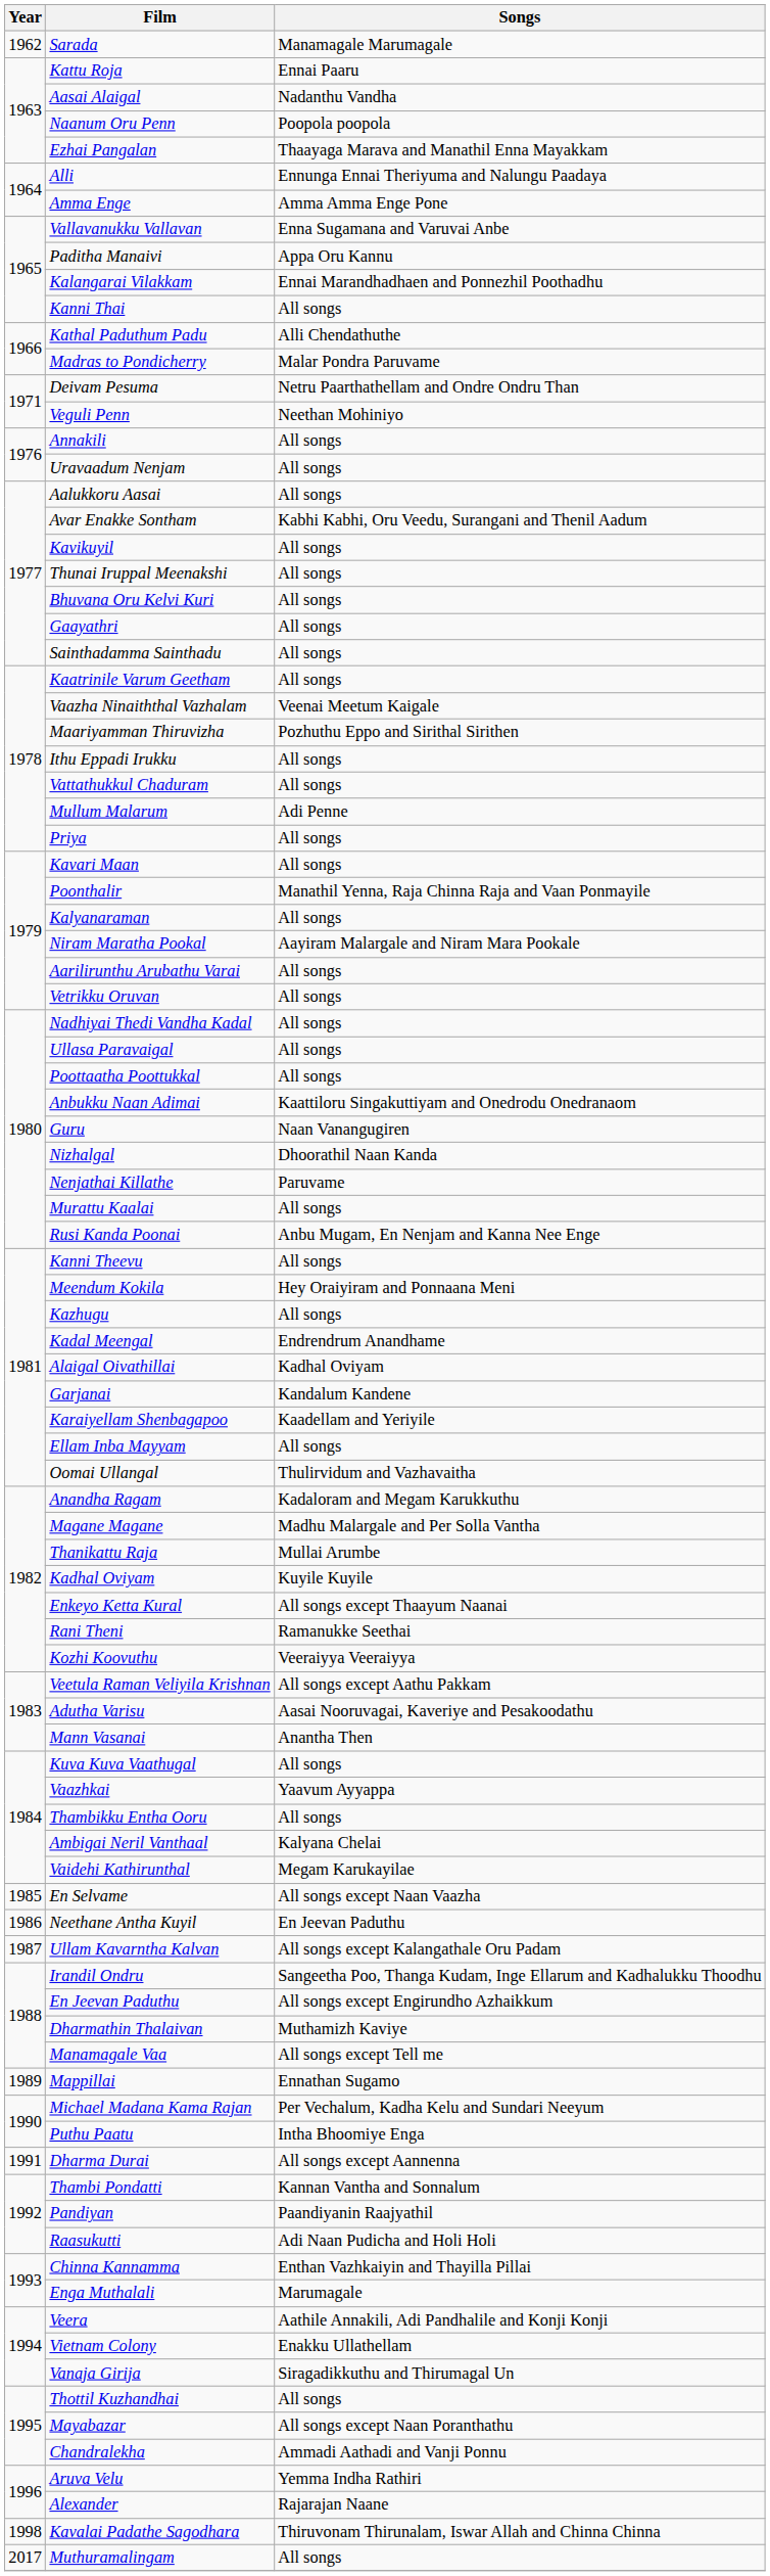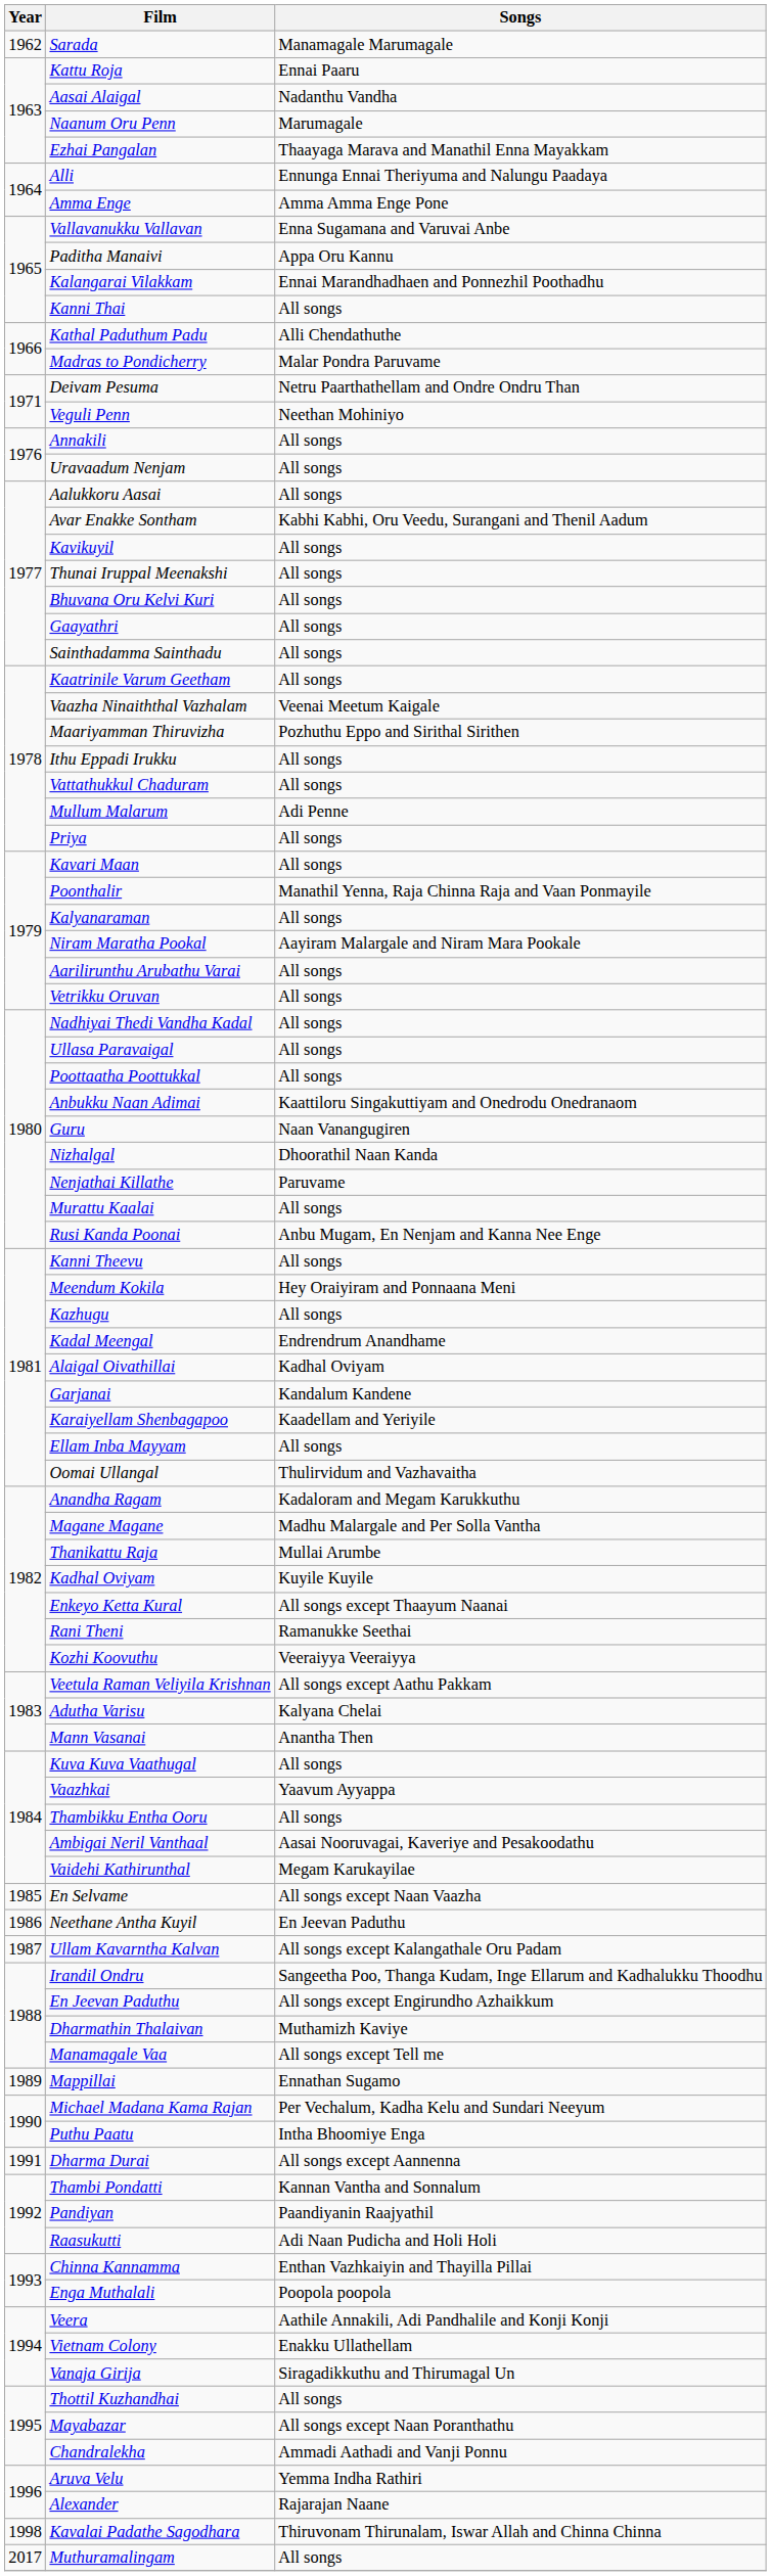Naanum Oru Penn | Songs: Poopola poopola -> Marumagale
Adutha Varisu | Songs: Aasai Nooruvagai, Kaveriye and Pesakoodathu -> Kalyana Chelai
Ambigai Neril Vanthaal | Songs: Kalyana Chelai -> Aasai Nooruvagai, Kaveriye and Pesakoodathu
Enga Muthalali | Songs: Marumagale -> Poopola poopola
